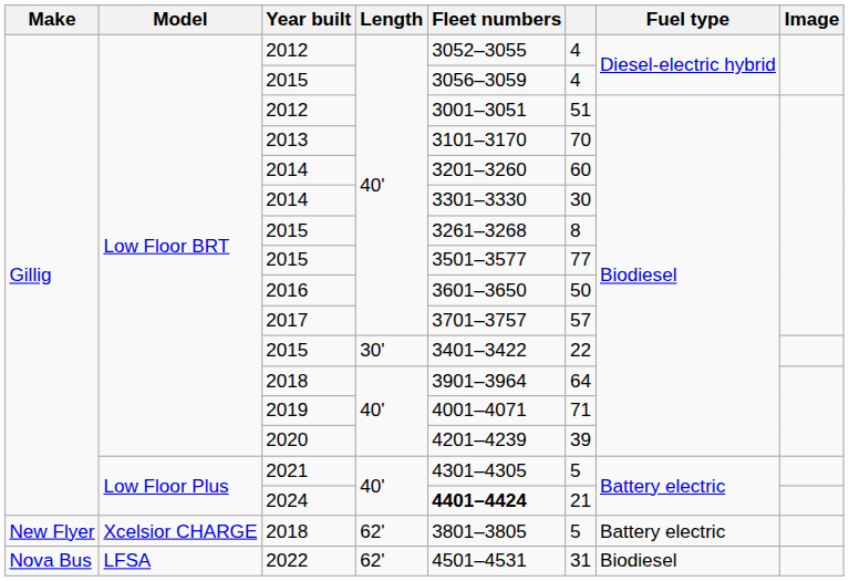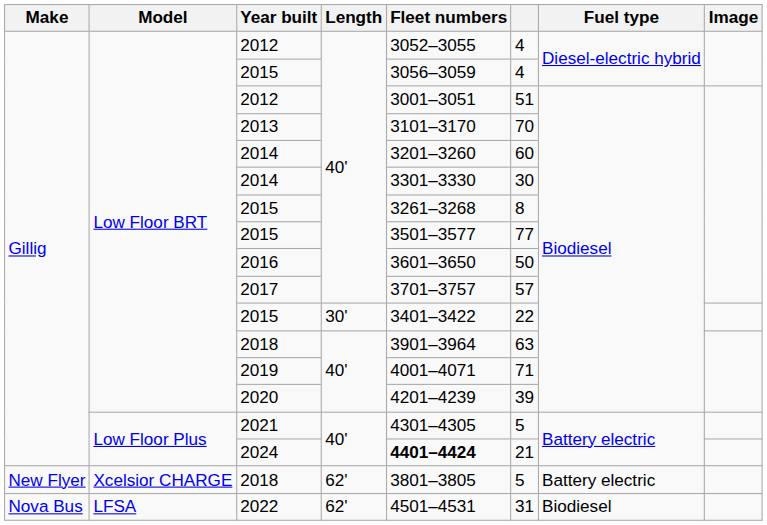Low Floor BRT / 2018 | column 6: 64 -> 63
